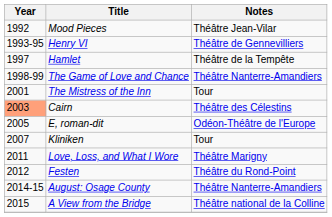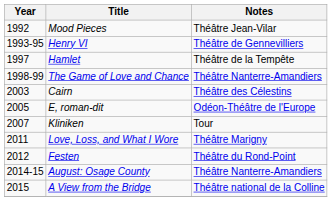- row: 2001 | The Mistress of the Inn | Tour
Cairn | Year: lightsalmon background -> no background
